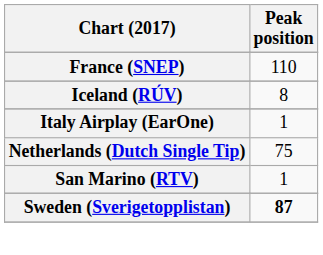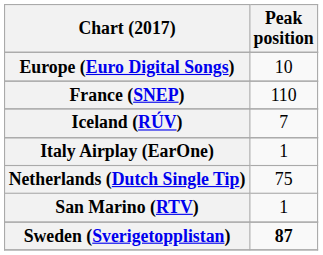+ row: Europe (Euro Digital Songs) | 10
Iceland (RÚV) | Peak position: 8 -> 7
